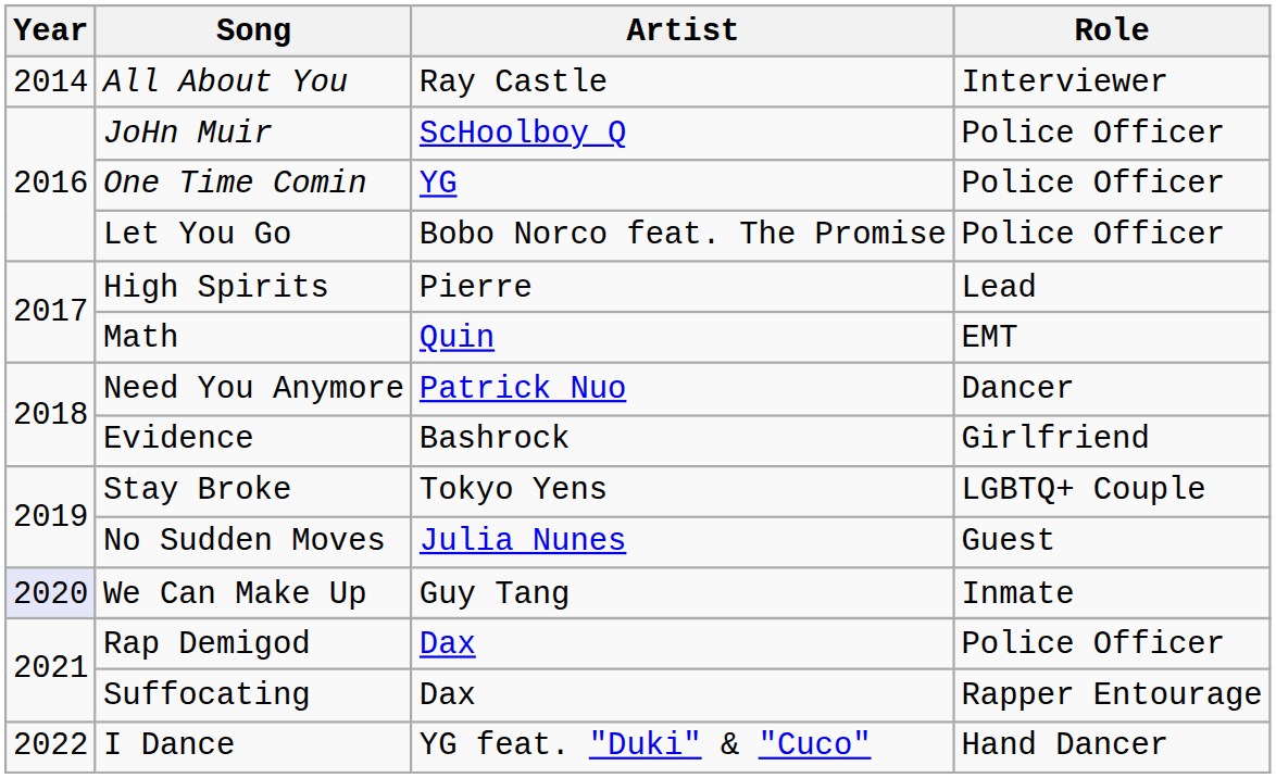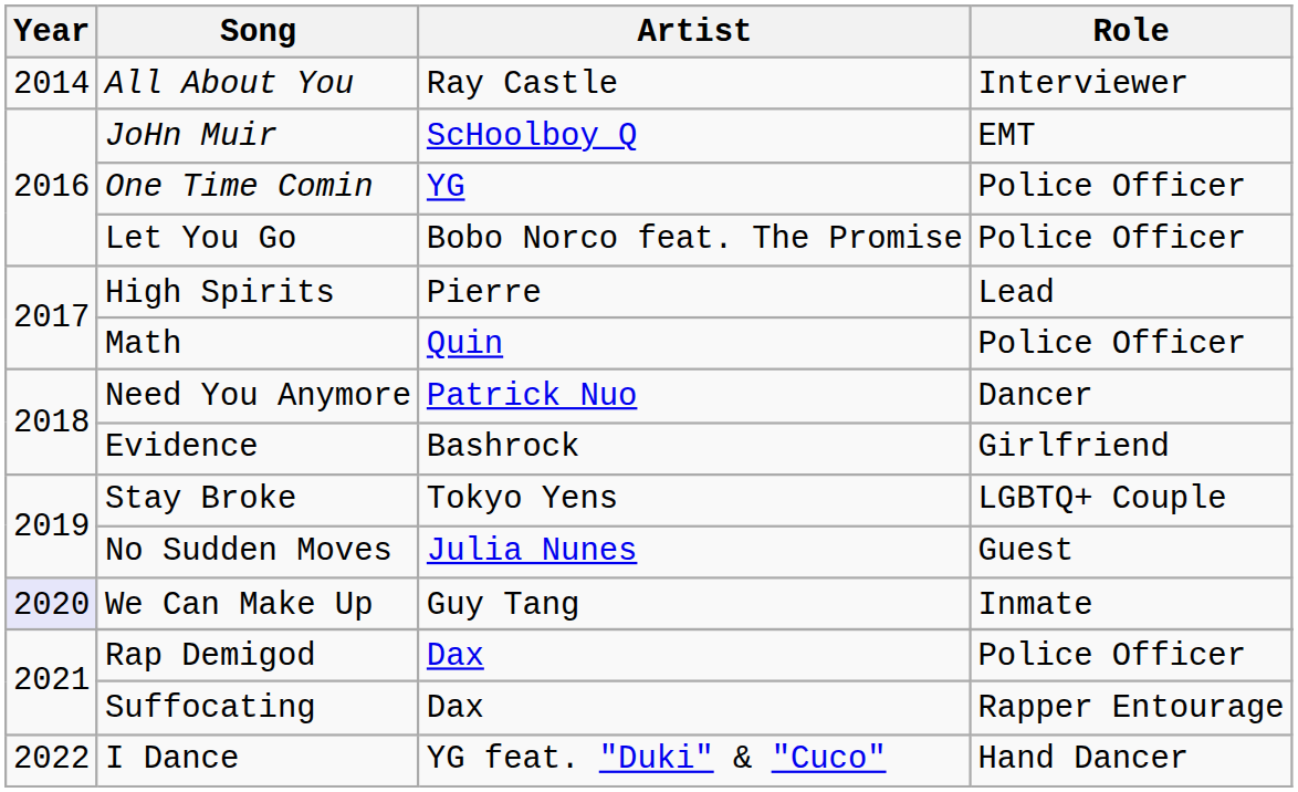JoHn Muir | Role: Police Officer -> EMT
Math | Role: EMT -> Police Officer
